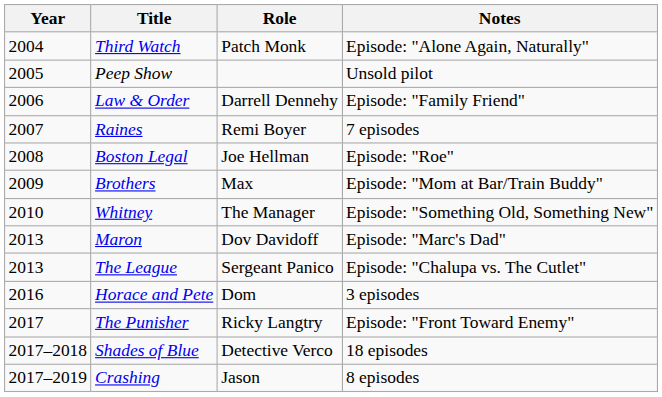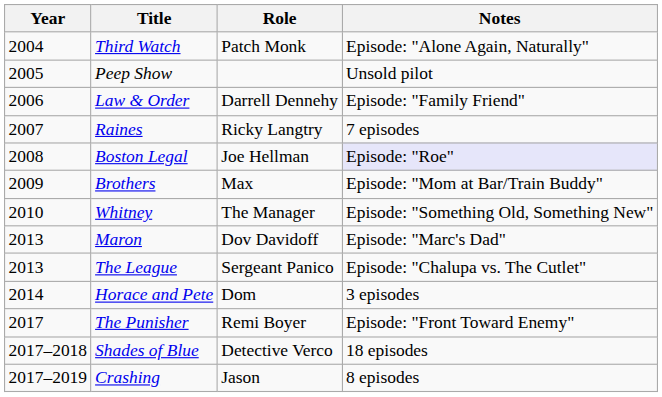Raines | Role: Remi Boyer -> Ricky Langtry
Boston Legal | Notes: no background -> lavender background
Horace and Pete | Year: 2016 -> 2014
The Punisher | Role: Ricky Langtry -> Remi Boyer
